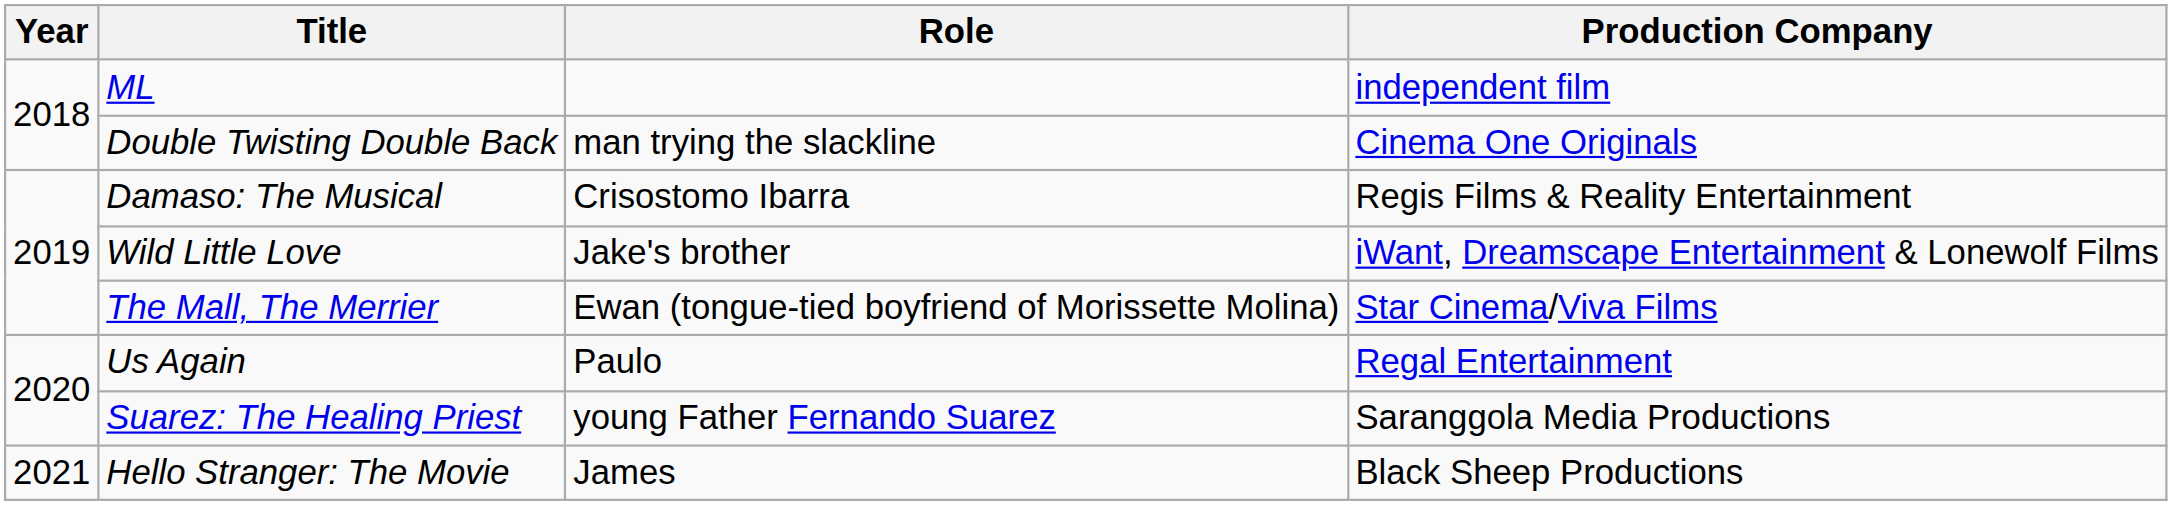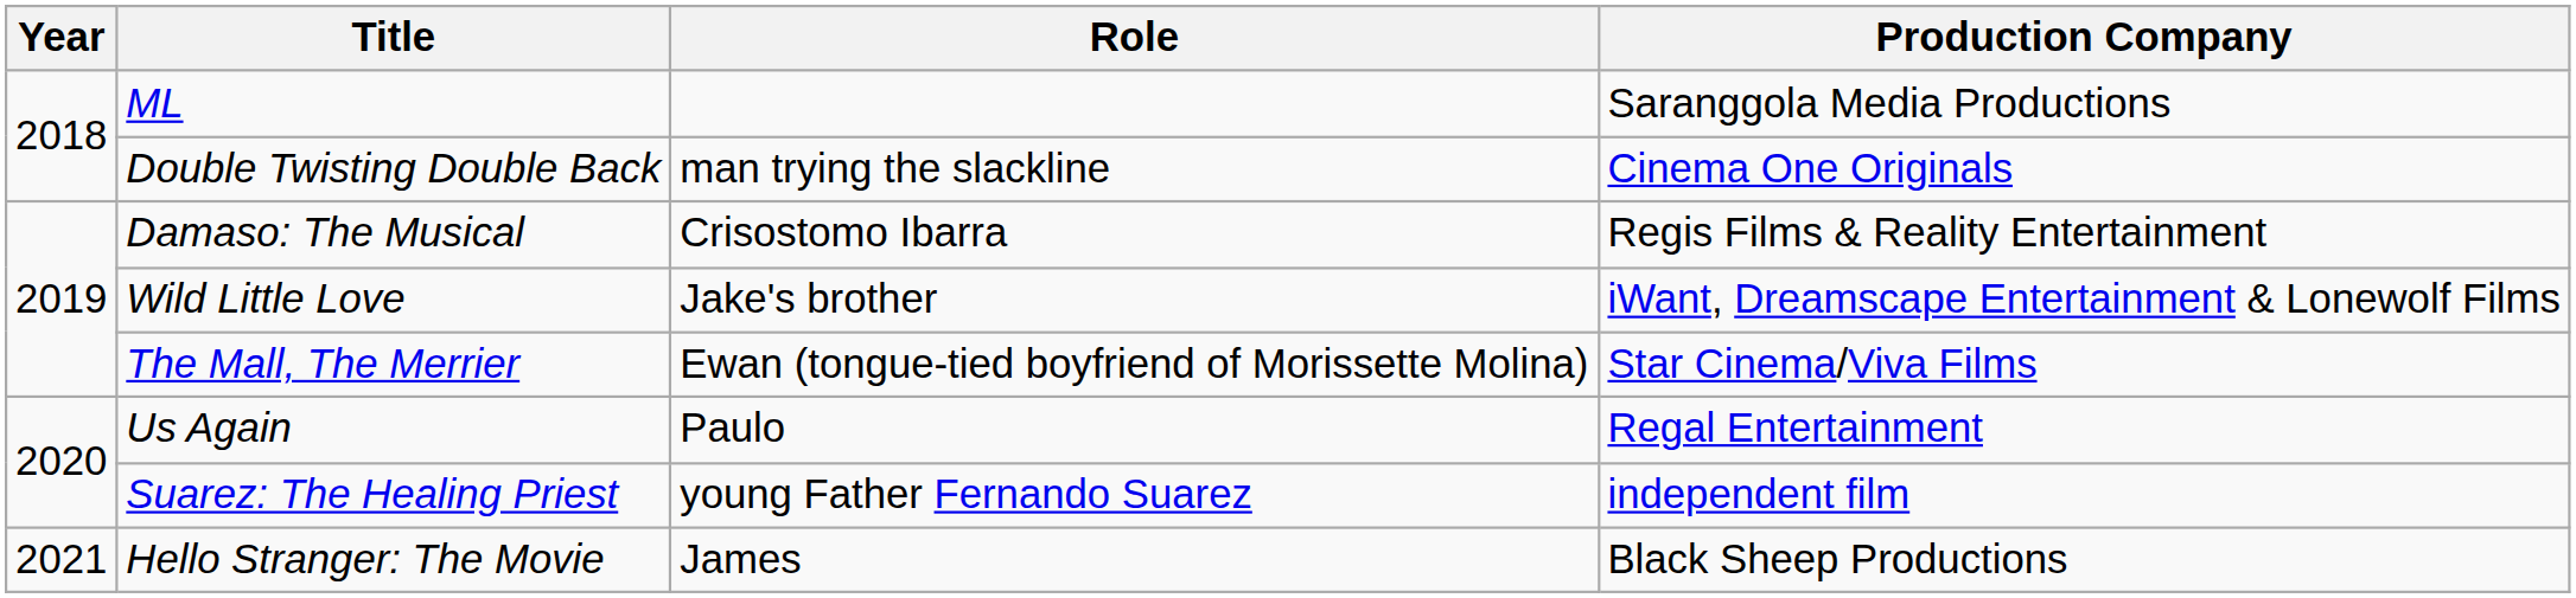ML | Production Company: independent film -> Saranggola Media Productions
Suarez: The Healing Priest | Production Company: Saranggola Media Productions -> independent film
